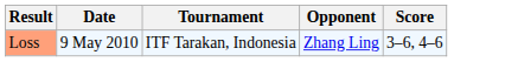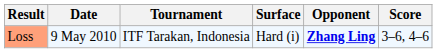+ column: Surface | Hard (i)
Loss | Opponent: normal -> bold
